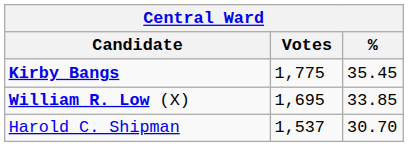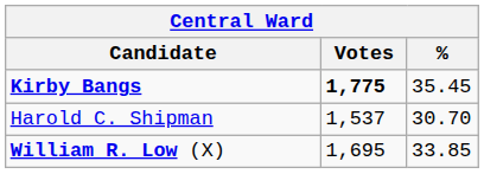Kirby Bangs | Votes: normal -> bold
rows swapped: William R. Low (X) <-> Harold C. Shipman
